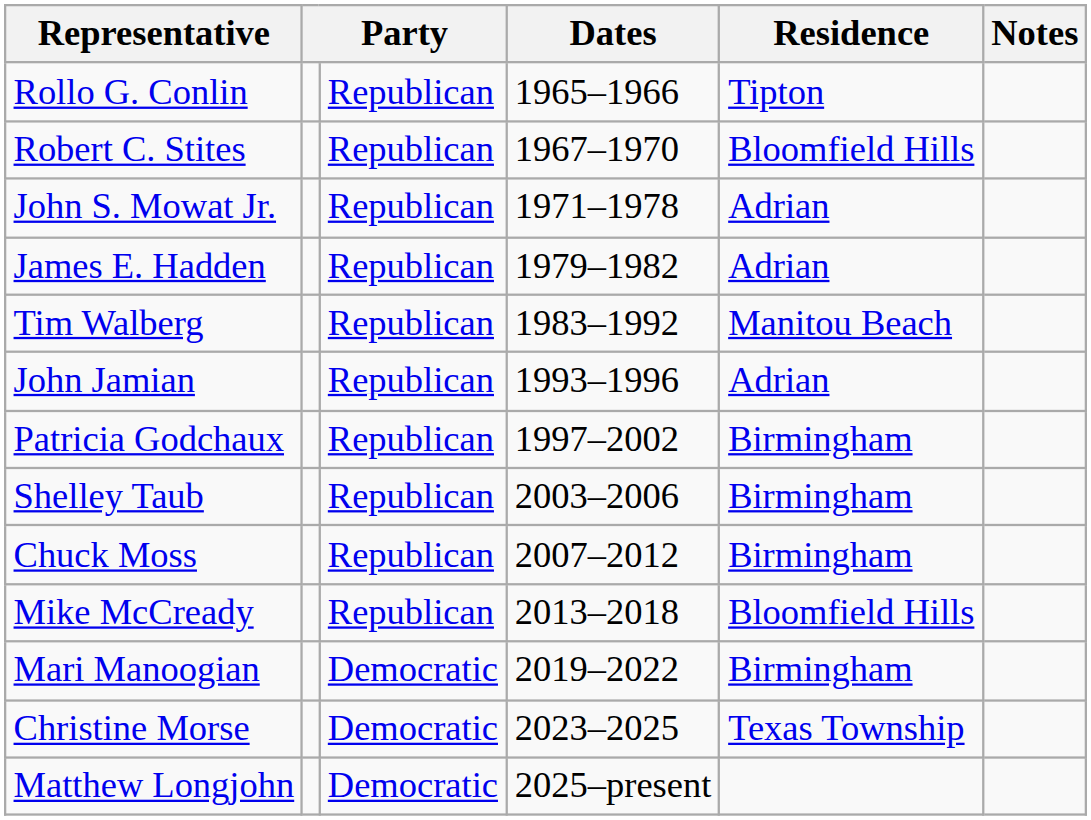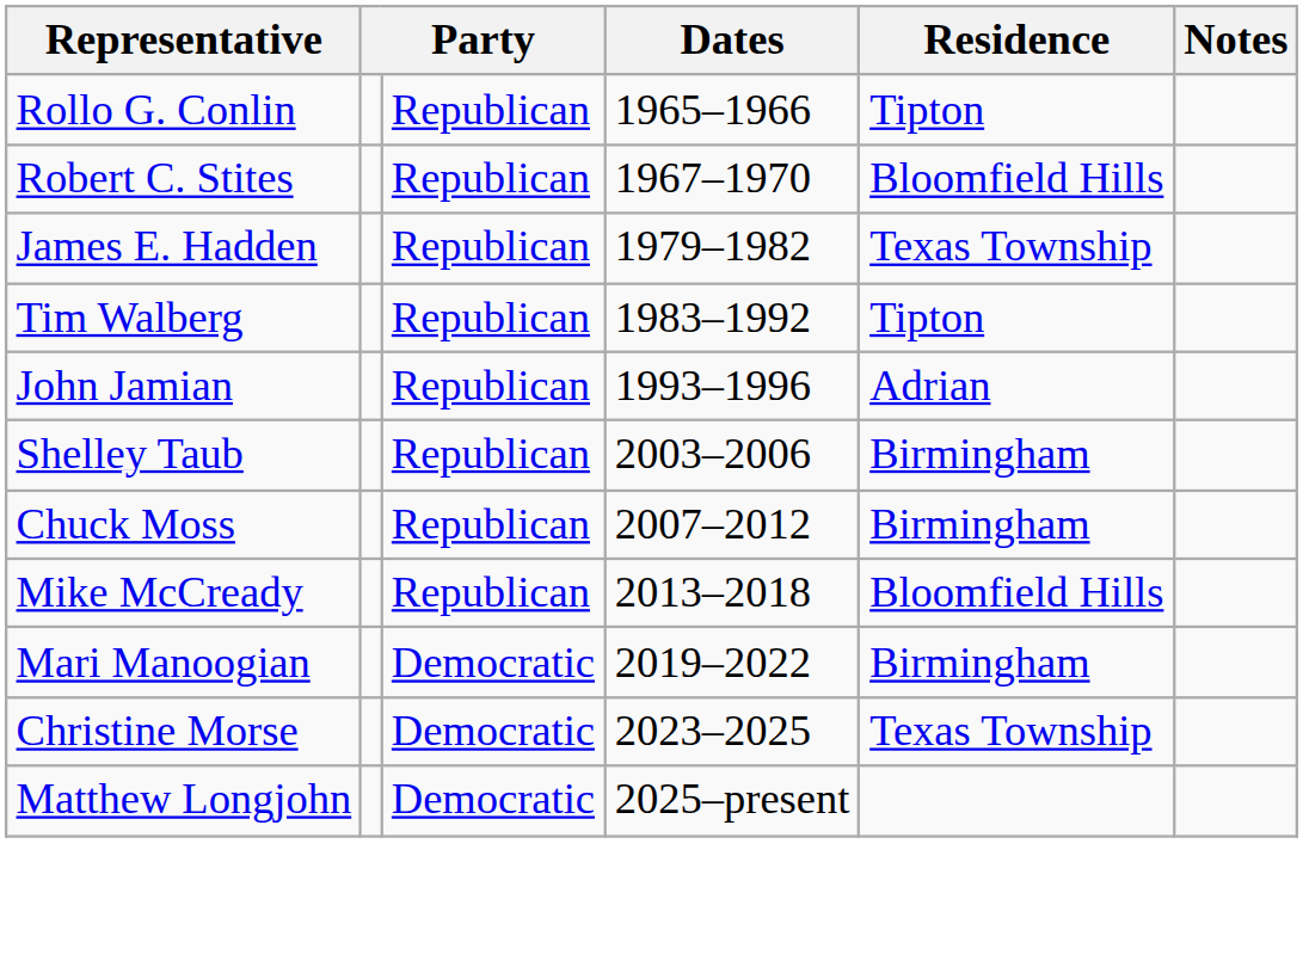- row: John S. Mowat Jr. | Republican | 1971–1978 | Adrian
James E. Hadden | Residence: Adrian -> Texas Township
Tim Walberg | Residence: Manitou Beach -> Tipton
- row: Patricia Godchaux | Republican | 1997–2002 | Birmingham
